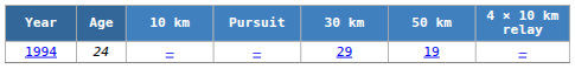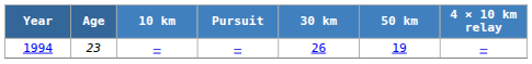1994 | Age: 24 -> 23
1994 | 30 km: 29 -> 26
